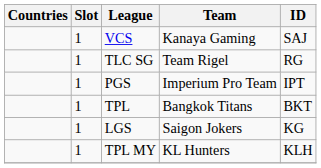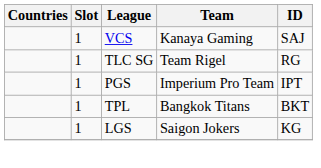- row: 1 | TPL MY | KL Hunters | KLH
